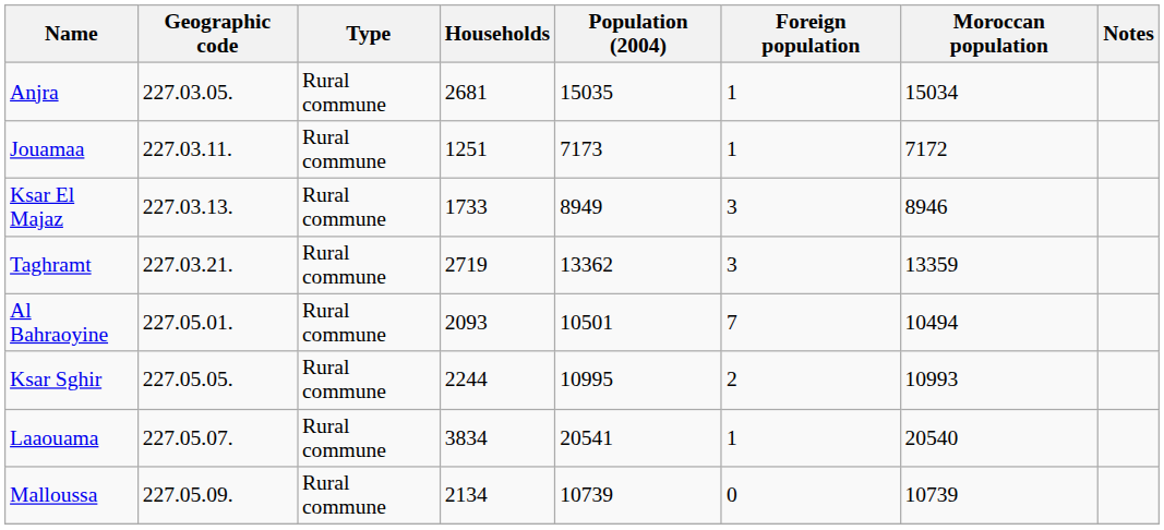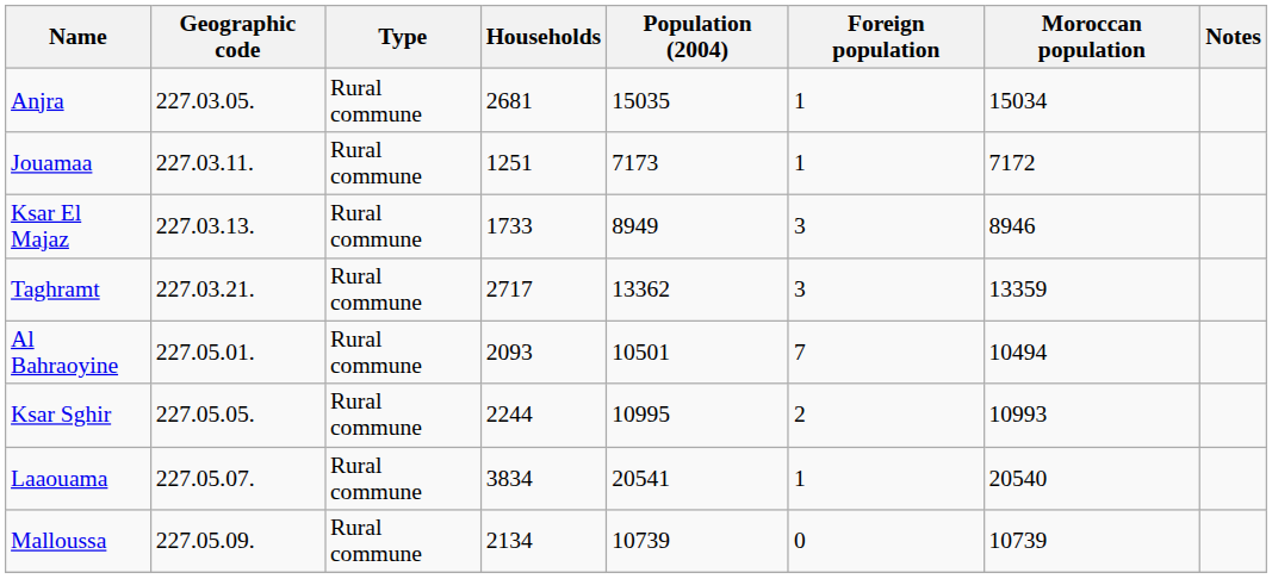Taghramt | Households: 2719 -> 2717
